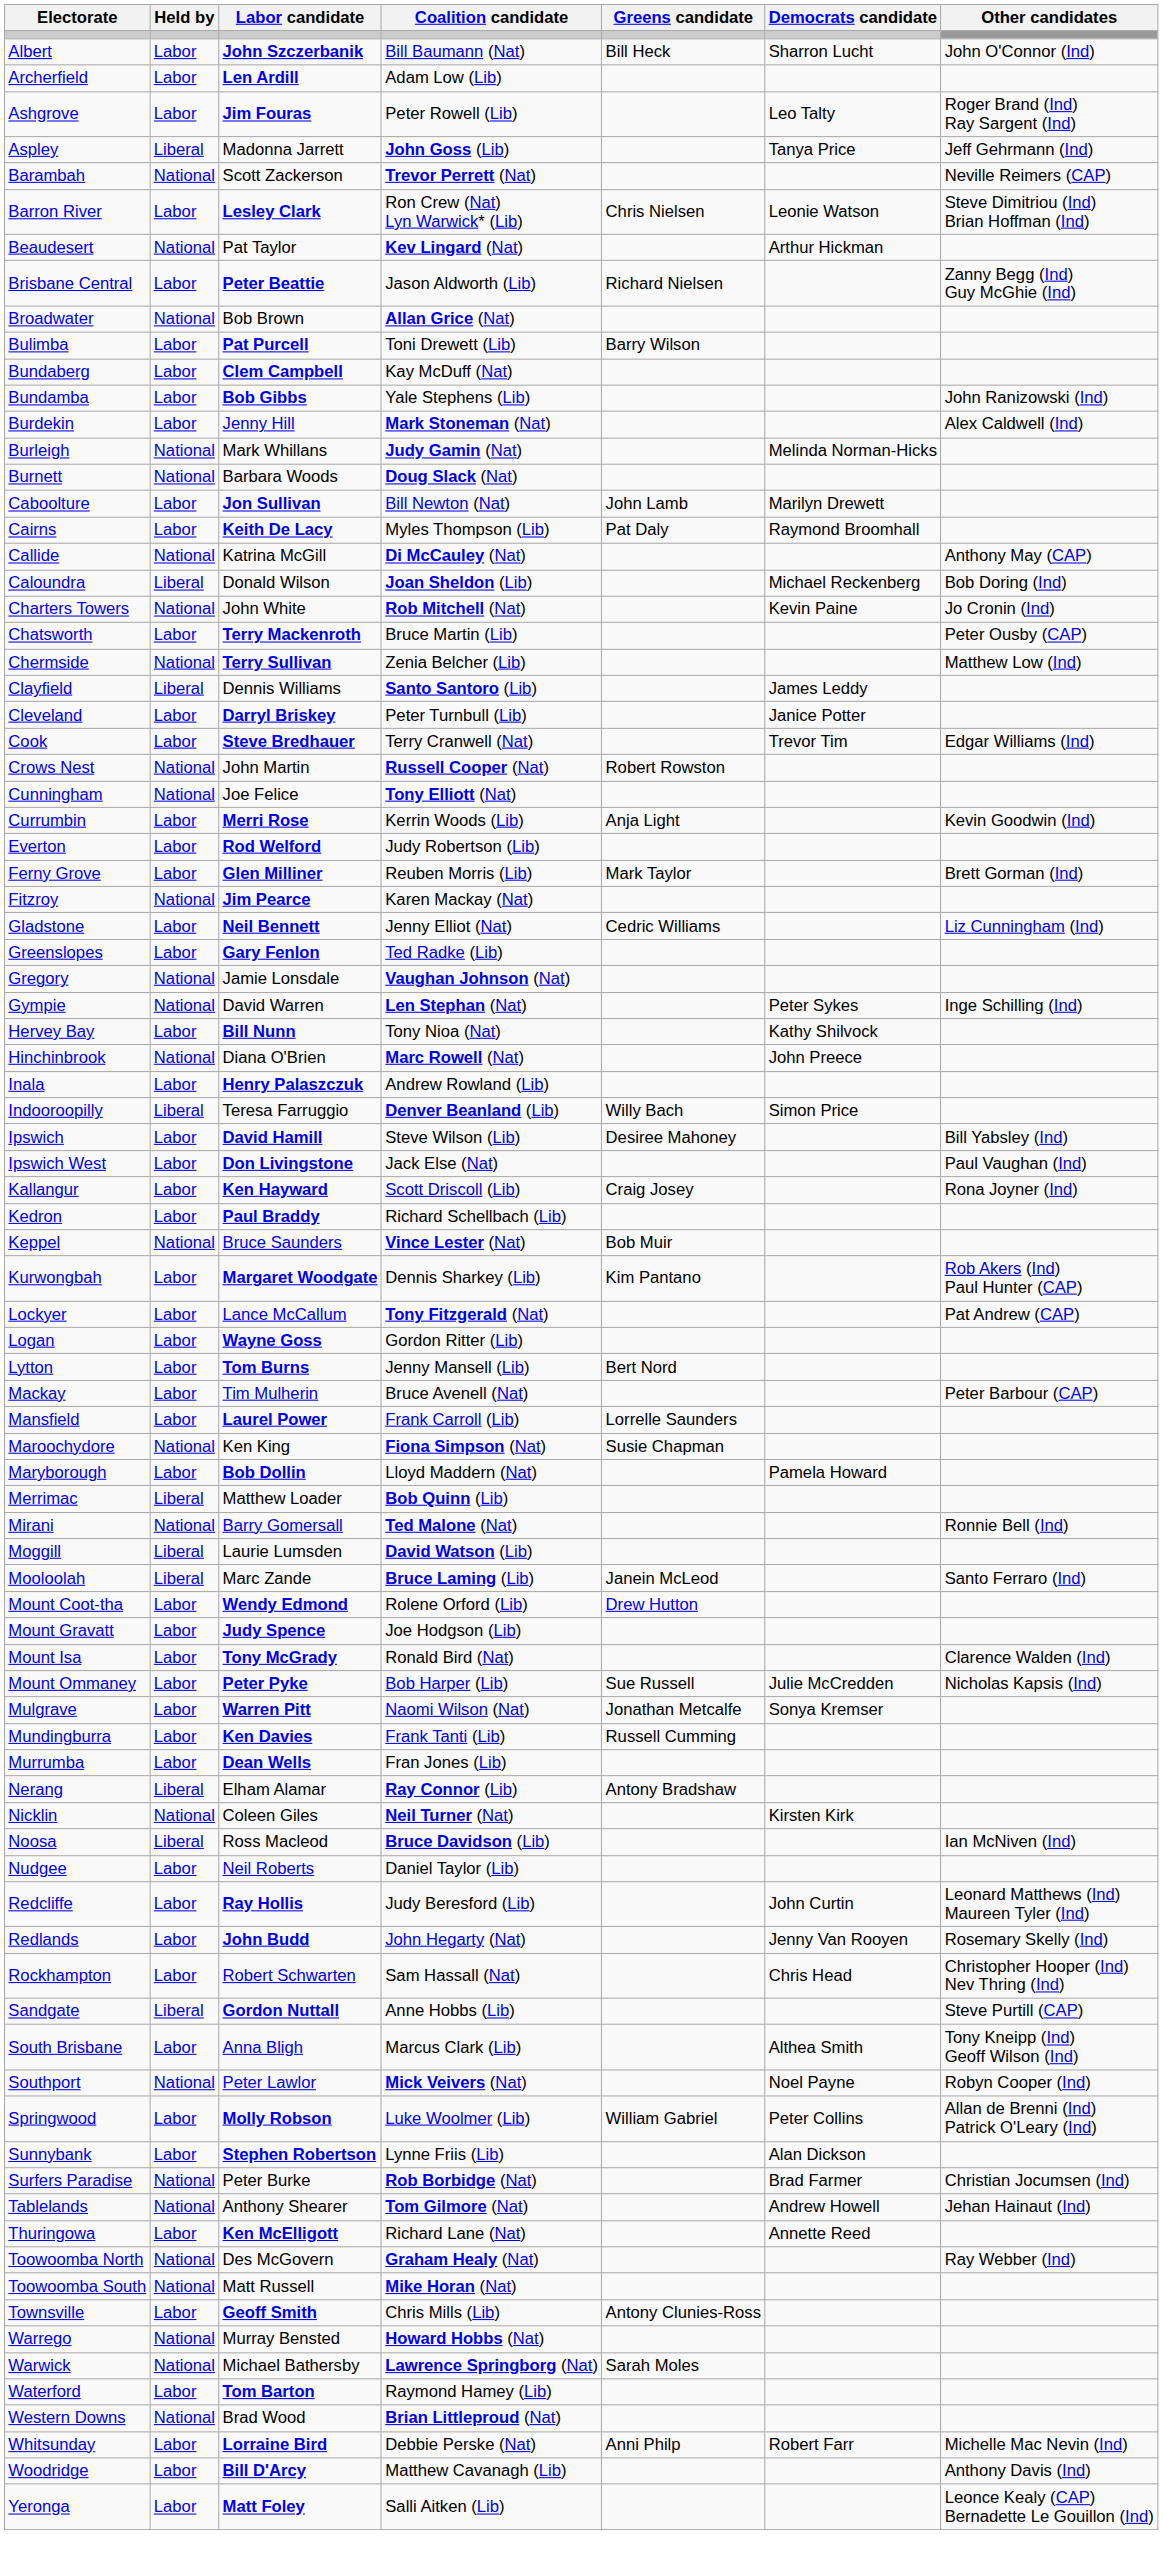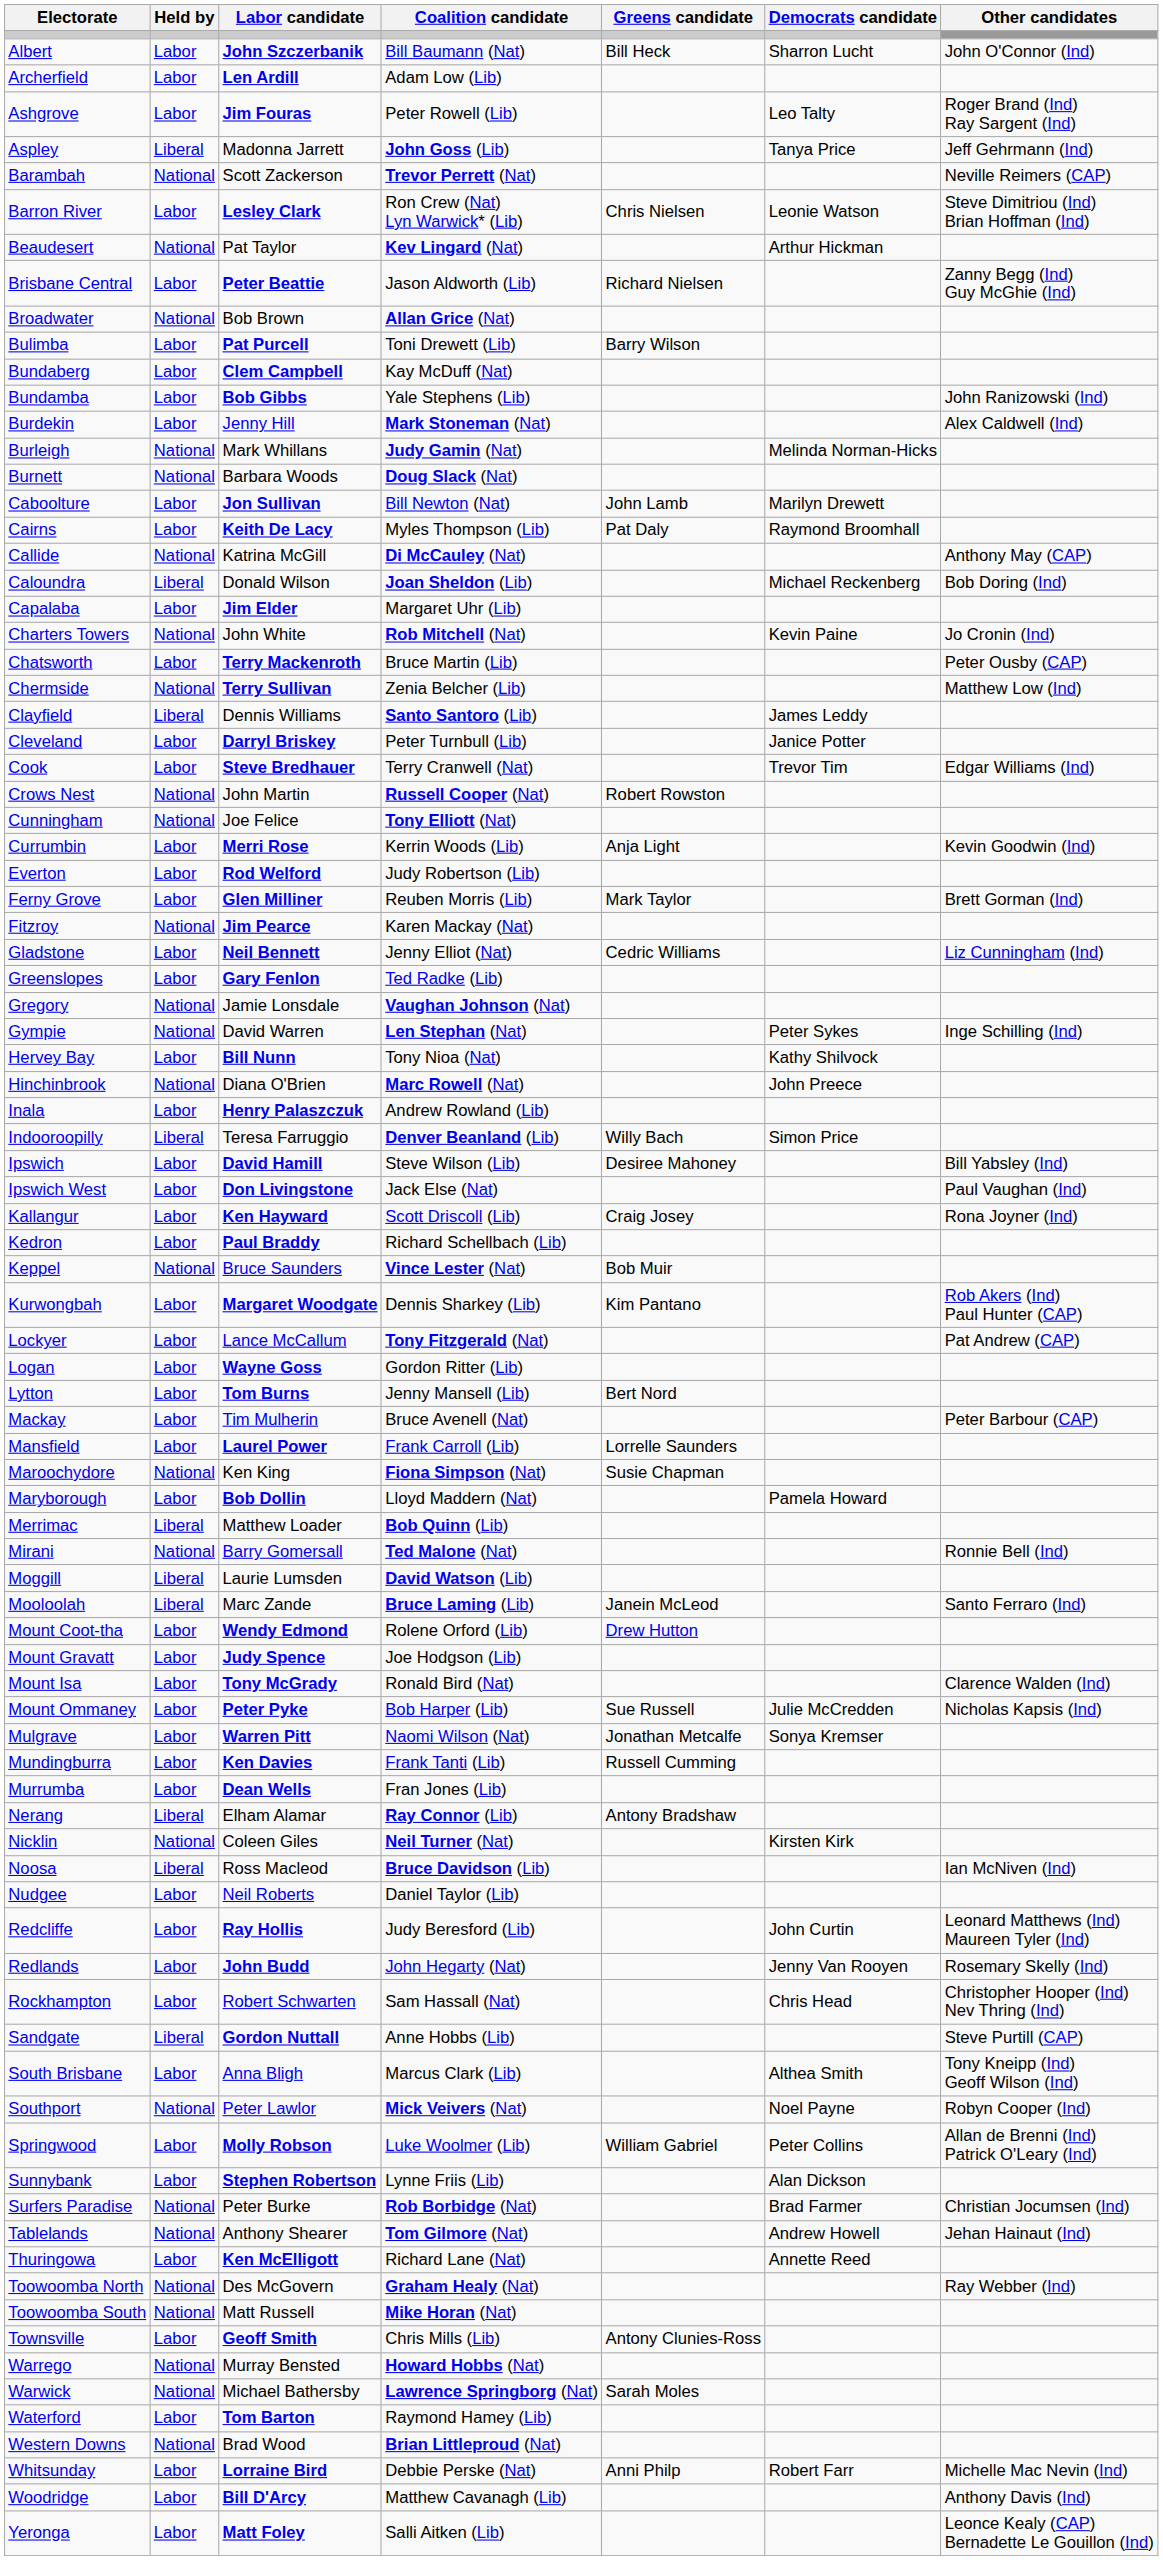+ row: Capalaba | Labor | Jim Elder | Margaret Uhr (Lib)
